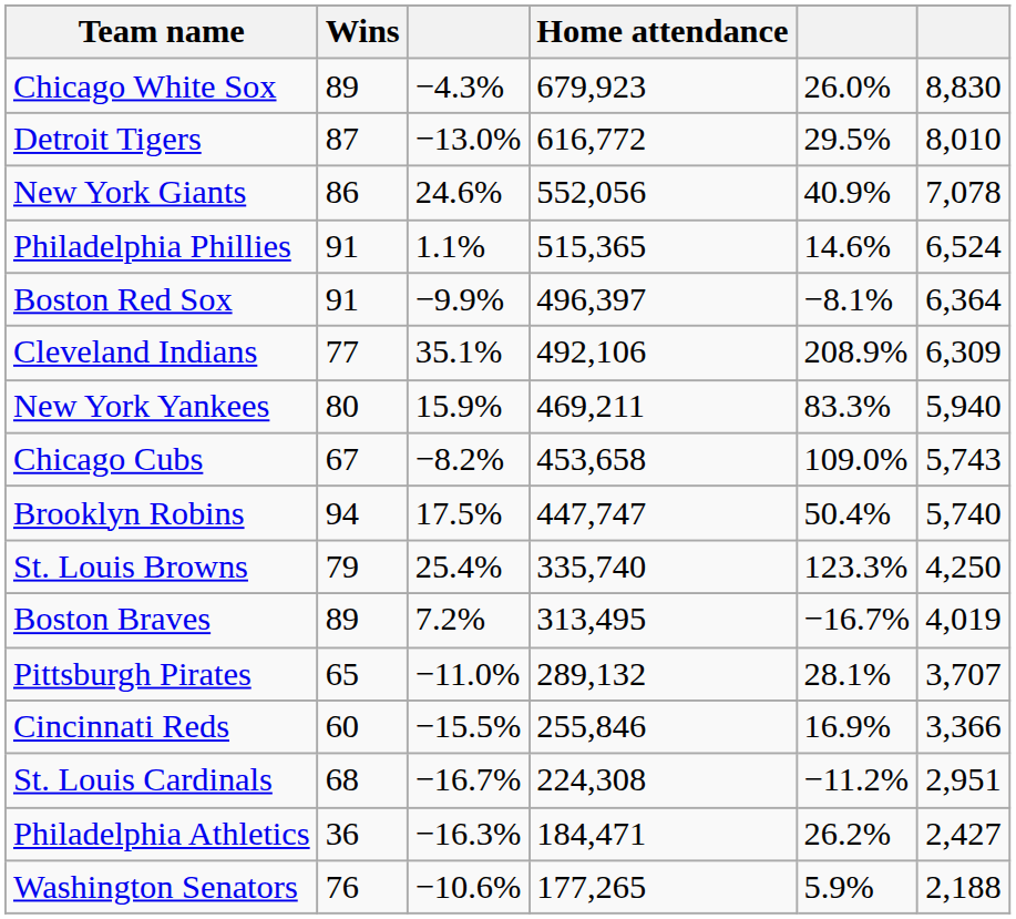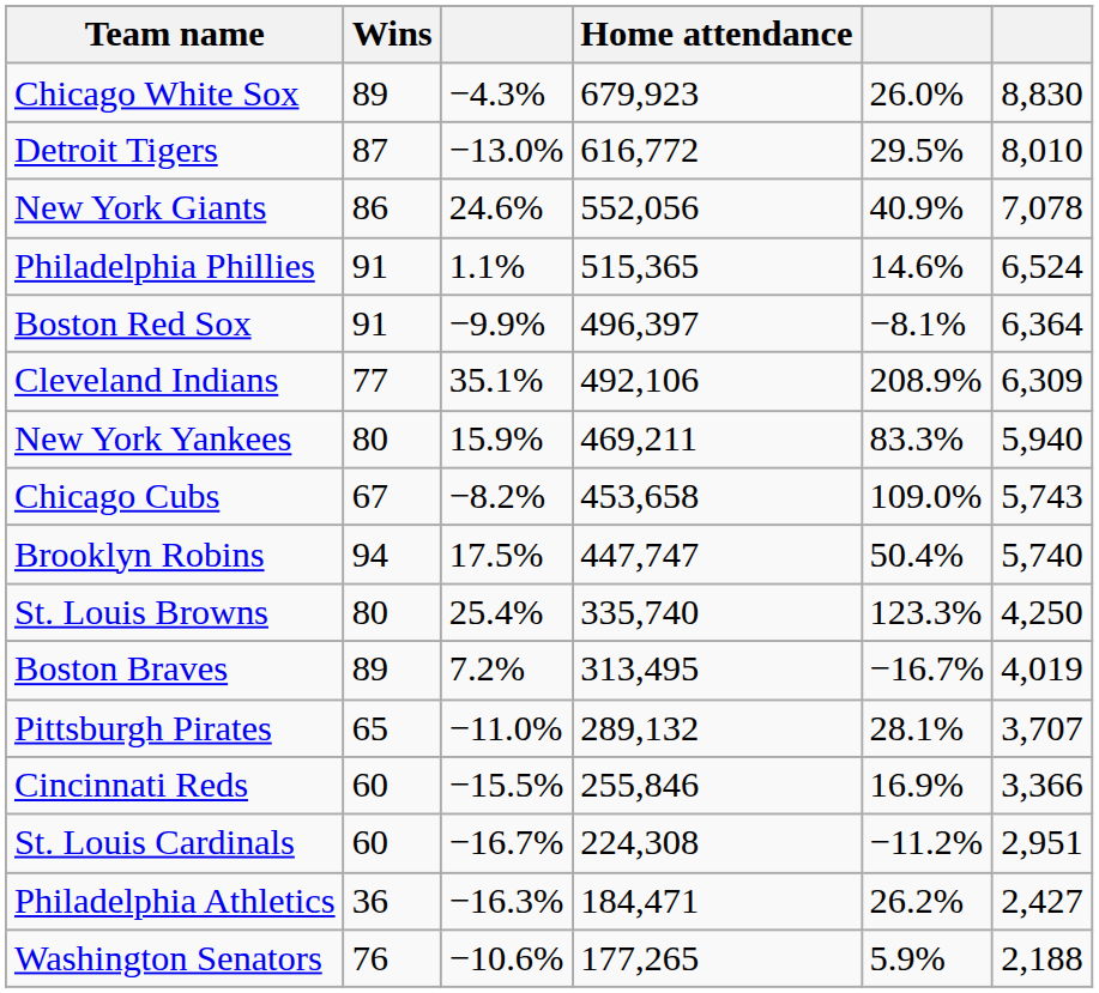St. Louis Browns | Wins: 79 -> 80
St. Louis Cardinals | Wins: 68 -> 60
